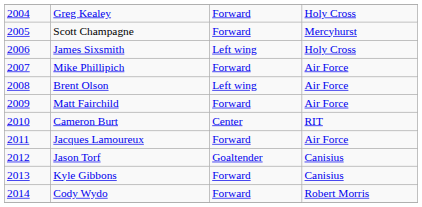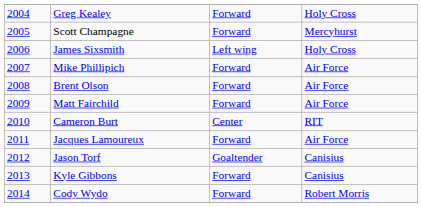Brent Olson | column 3: Left wing -> Forward
